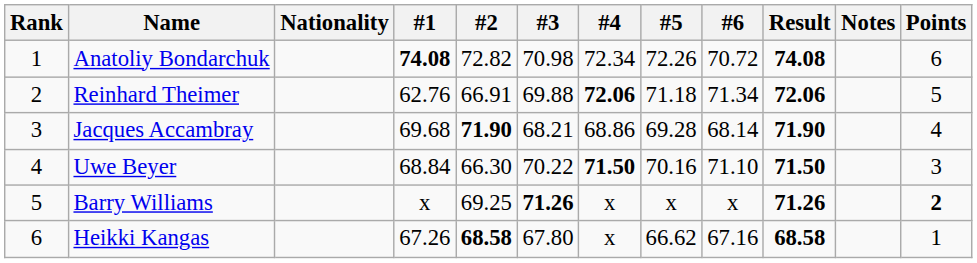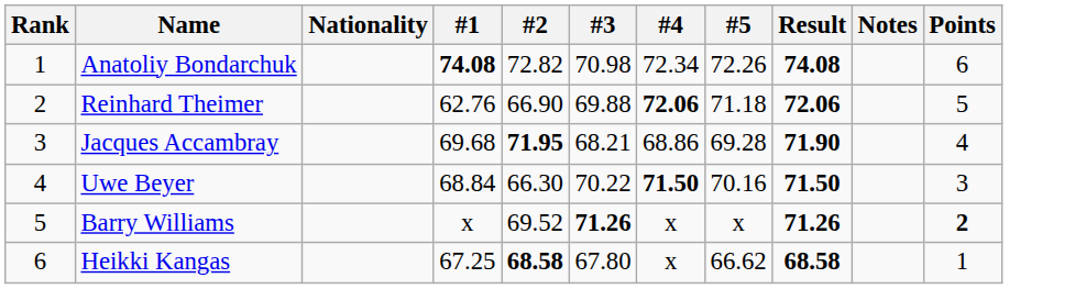- column: #6 | 70.72 | 71.34 | 68.14 | 71.10 | x | 67.16
Reinhard Theimer | #2: 66.91 -> 66.90
Jacques Accambray | #2: 71.90 -> 71.95
Barry Williams | #2: 69.25 -> 69.52
Heikki Kangas | #1: 67.26 -> 67.25
